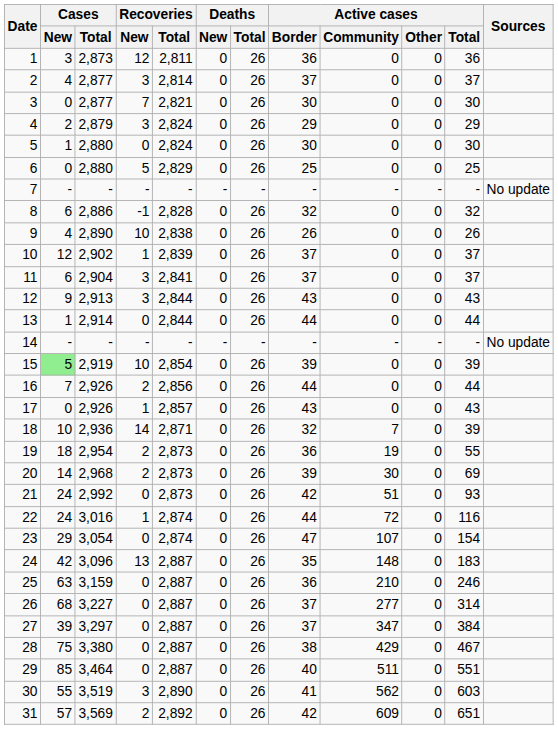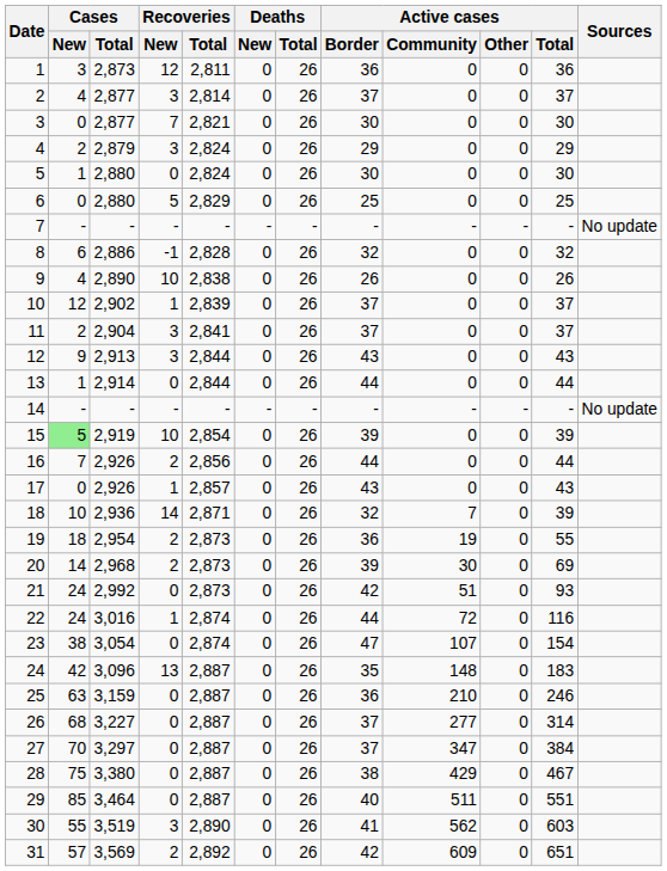11 | Cases / New: 6 -> 2
23 | Cases / New: 29 -> 38
27 | Cases / New: 39 -> 70
